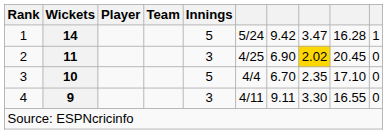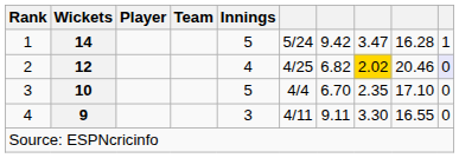2 | Wickets: 11 -> 12
2 | Innings: 3 -> 4
2 | column 7: 6.90 -> 6.82
2 | column 9: 20.45 -> 20.46
2 | column 10: no background -> lavender background
